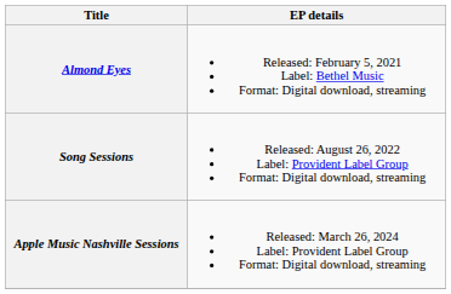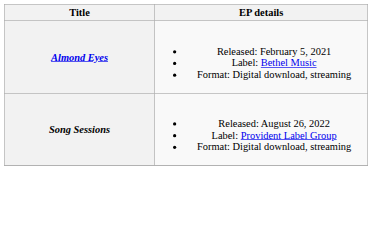- row: Apple Music Nashville Sessions | Released: March 26, 2024 Label: Provident Label Group Format: Digital download, streaming
